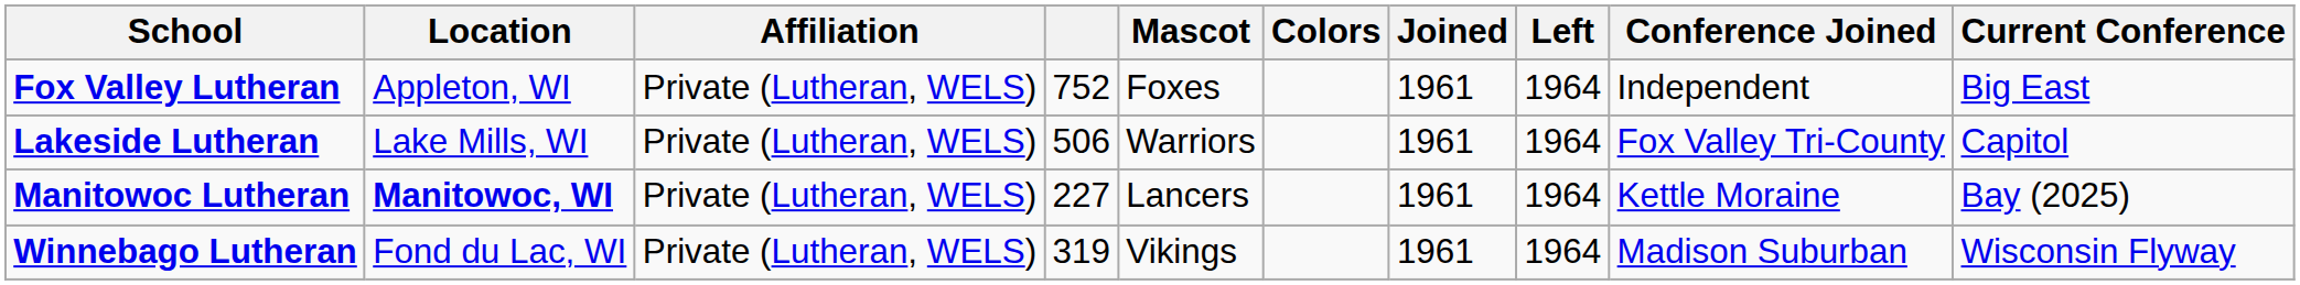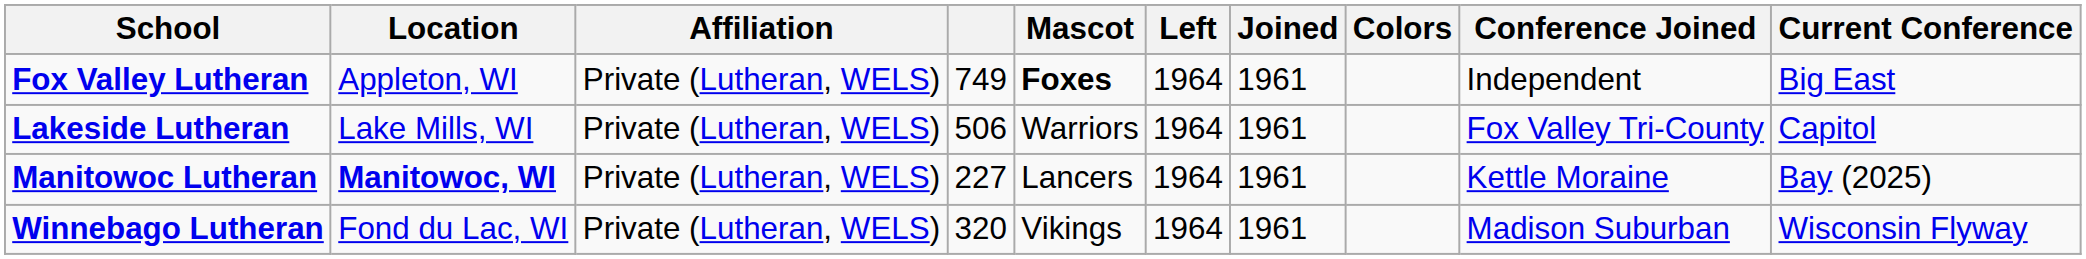columns swapped: Colors <-> Left
Fox Valley Lutheran | column 4: 752 -> 749
Fox Valley Lutheran | Mascot: normal -> bold
Winnebago Lutheran | column 4: 319 -> 320
